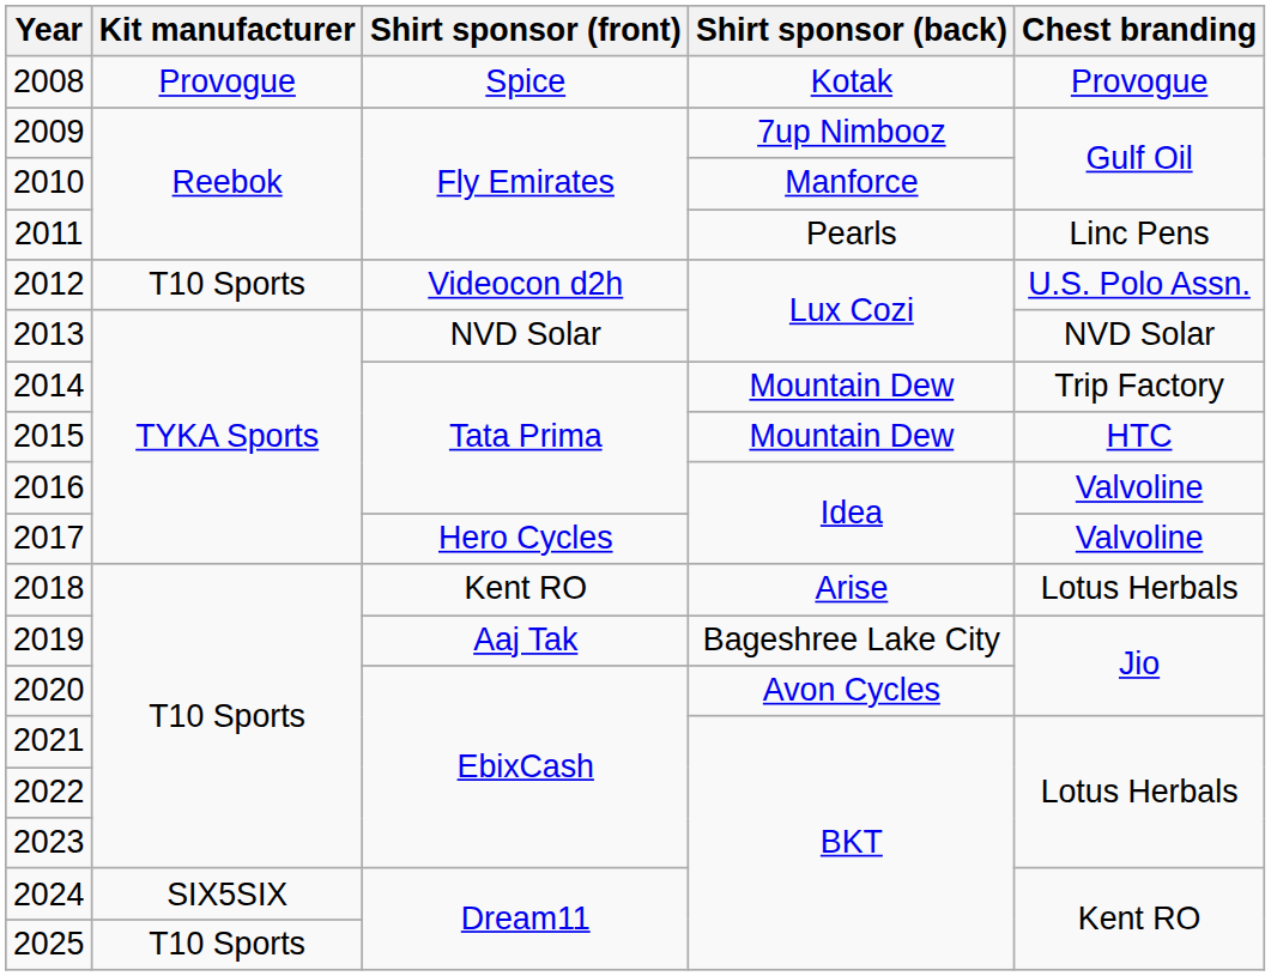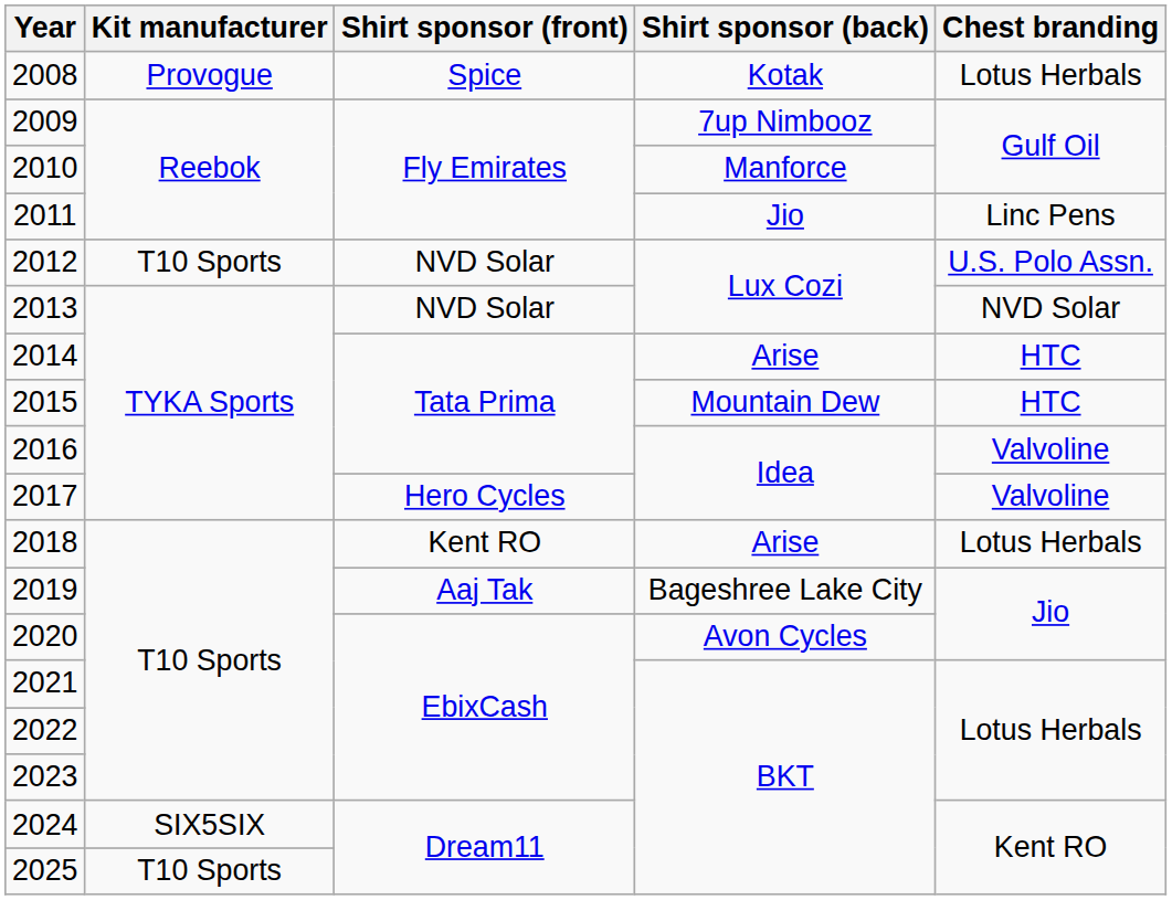2008 | Chest branding: Provogue -> Lotus Herbals
2011 | Shirt sponsor (back): Pearls -> Jio
2012 | Shirt sponsor (front): Videocon d2h -> NVD Solar
2014 | Shirt sponsor (back): Mountain Dew -> Arise
2014 | Chest branding: Trip Factory -> HTC
